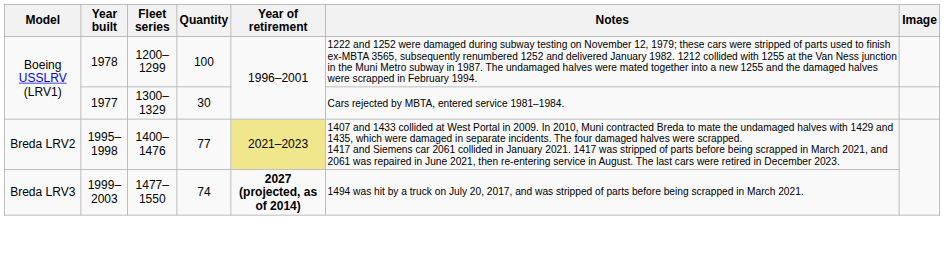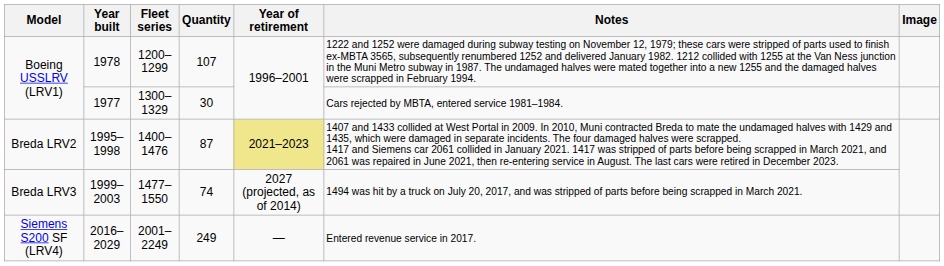1978 | Quantity: 100 -> 107
1995–1998 | Quantity: 77 -> 87
1999–2003 | Year of retirement: bold -> normal
+ row: Siemens S200 SF (LRV4) | 2016–2029 | 2001–2249 | 249 | — | Entered revenue service in 2017.
